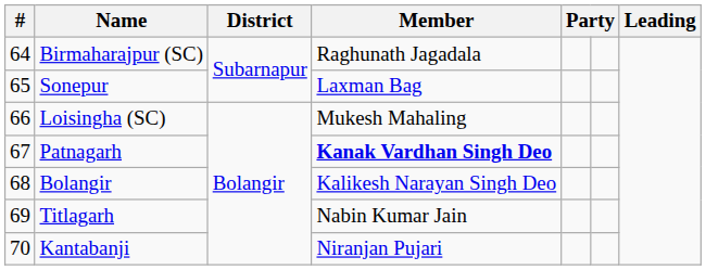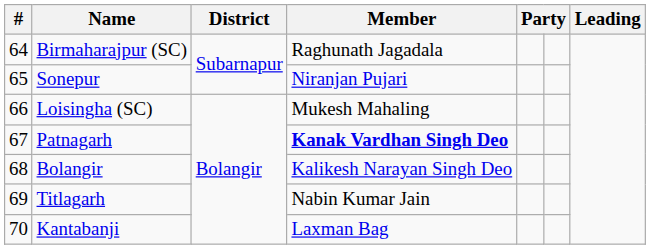Sonepur | Member: Laxman Bag -> Niranjan Pujari
Kantabanji | Member: Niranjan Pujari -> Laxman Bag
